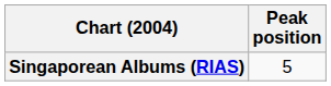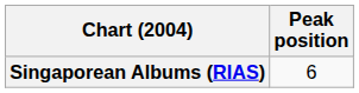Singaporean Albums (RIAS) | Peak position: 5 -> 6
